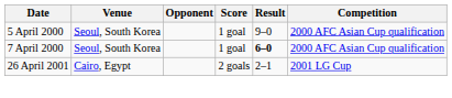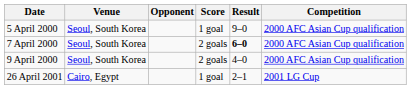7 April 2000 | Score: 1 goal -> 2 goals
+ row: 9 April 2000 | Seoul, South Korea | 2 goals | 4–0 | 2000 AFC Asian Cup qualification
26 April 2001 | Score: 2 goals -> 1 goal
